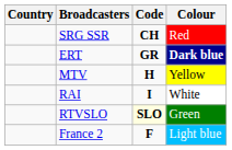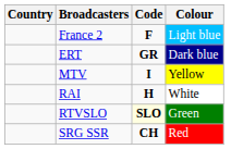rows swapped: France 2 <-> SRG SSR
ERT | Colour: bold -> normal
MTV | Code: H -> I
RAI | Code: I -> H
